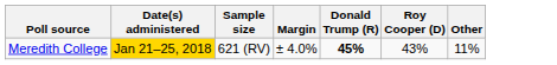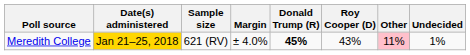+ column: Undecided | 1%
Meredith College | Other: no background -> pink background
